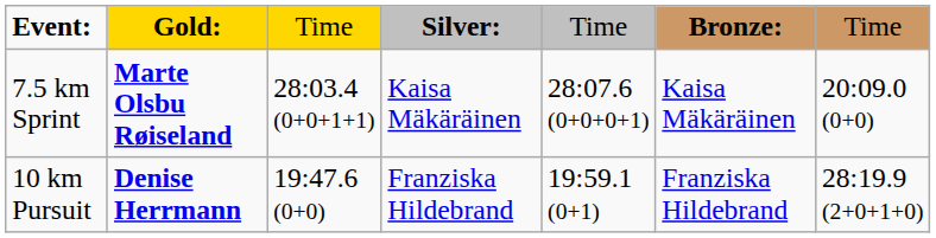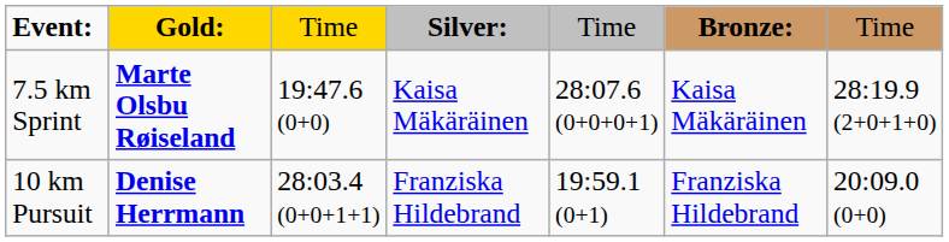7.5 km Sprint | column 3: 28:03.4 (0+0+1+1) -> 19:47.6 (0+0)
7.5 km Sprint | column 7: 20:09.0 (0+0) -> 28:19.9 (2+0+1+0)
10 km Pursuit | column 3: 19:47.6 (0+0) -> 28:03.4 (0+0+1+1)
10 km Pursuit | column 7: 28:19.9 (2+0+1+0) -> 20:09.0 (0+0)
